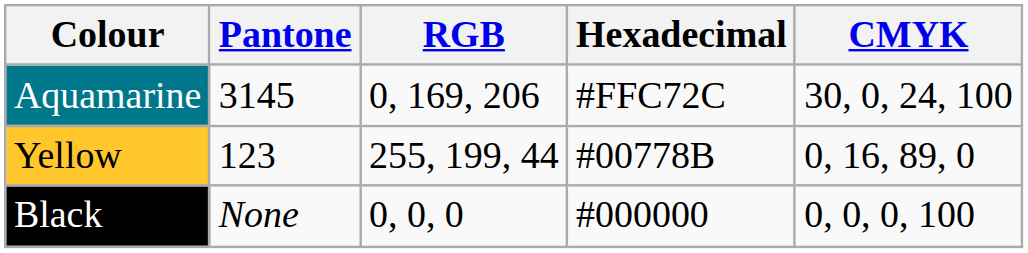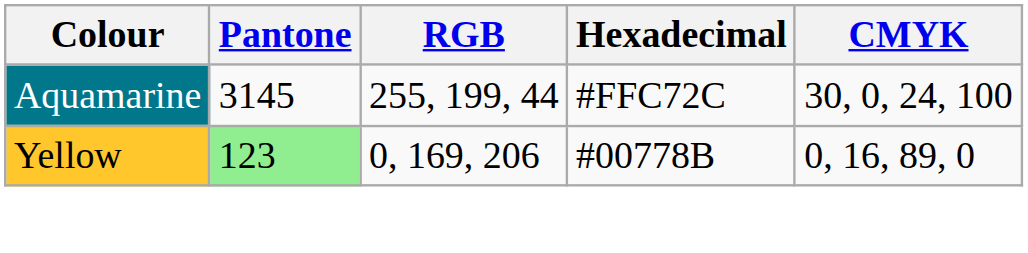Aquamarine | RGB: 0, 169, 206 -> 255, 199, 44
Yellow | Pantone: no background -> lightgreen background
Yellow | RGB: 255, 199, 44 -> 0, 169, 206
- row: Black | None | 0, 0, 0 | #000000 | 0, 0, 0, 100
